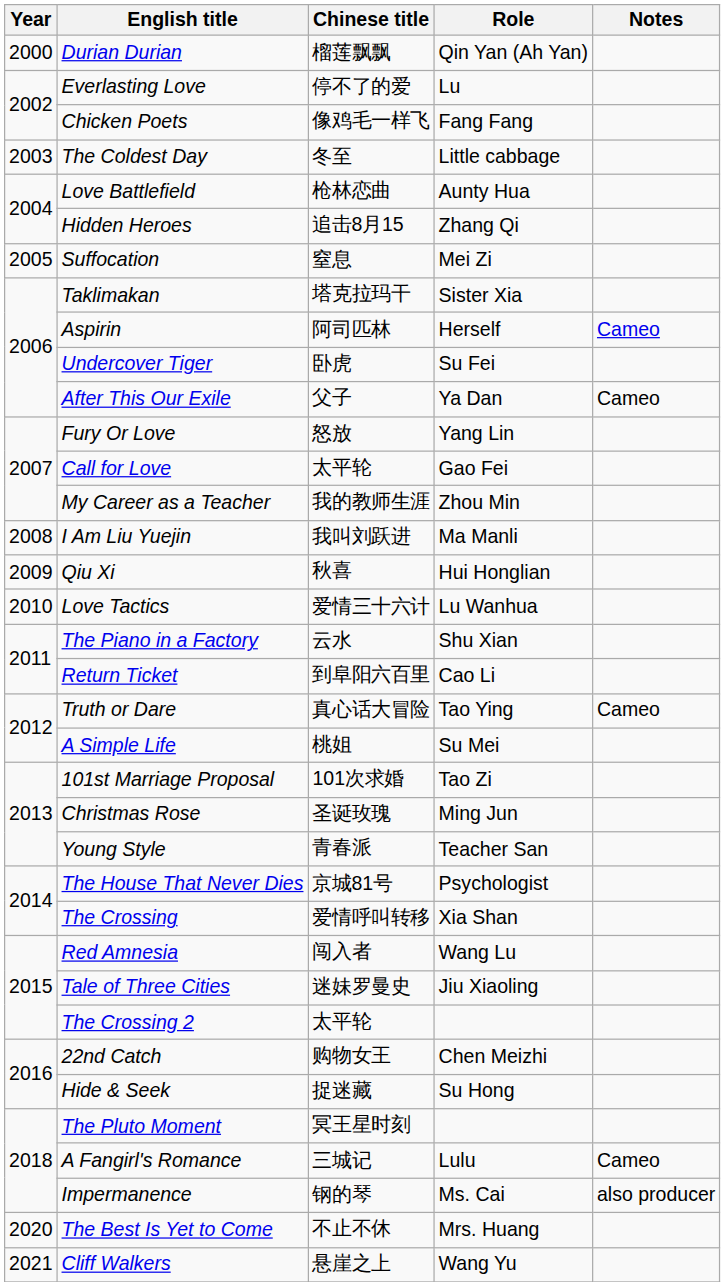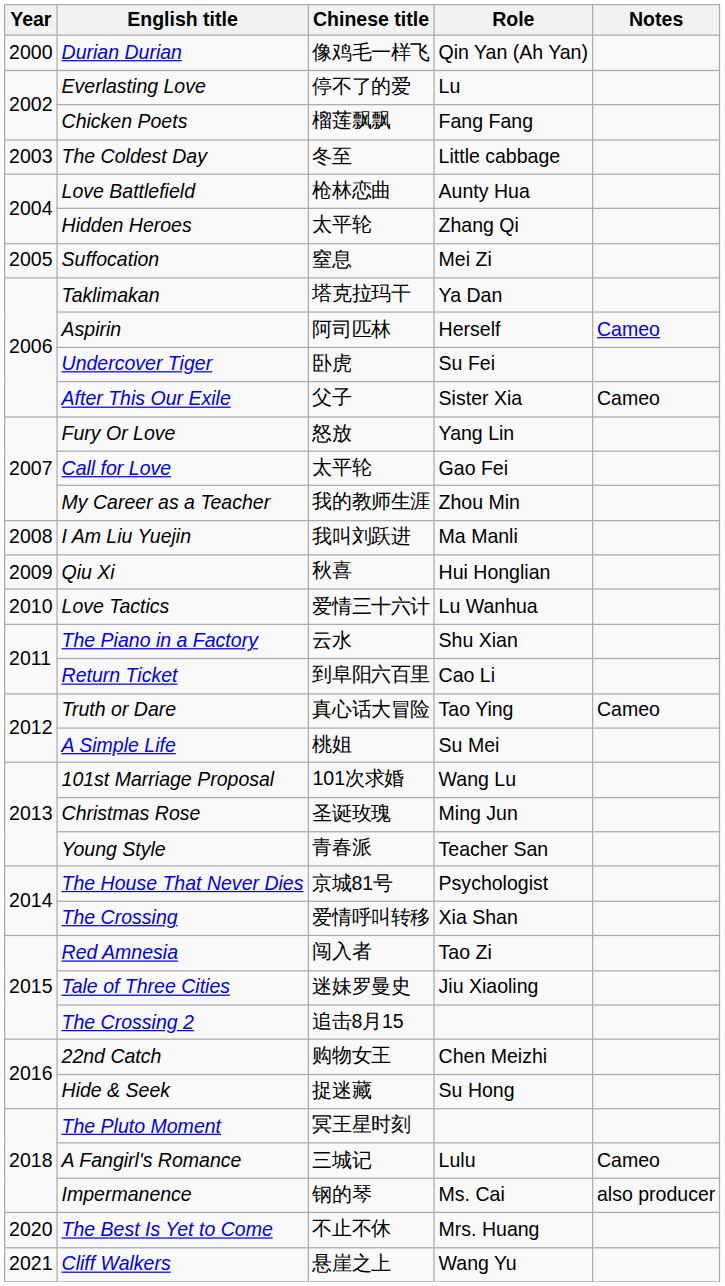Durian Durian | Chinese title: 榴莲飘飘 -> 像鸡毛一样飞
Chicken Poets | Chinese title: 像鸡毛一样飞 -> 榴莲飘飘
Hidden Heroes | Chinese title: 追击8月15 -> 太平轮
Taklimakan | Role: Sister Xia -> Ya Dan
After This Our Exile | Role: Ya Dan -> Sister Xia
101st Marriage Proposal | Role: Tao Zi -> Wang Lu
Red Amnesia | Role: Wang Lu -> Tao Zi
The Crossing 2 | Chinese title: 太平轮 -> 追击8月15
